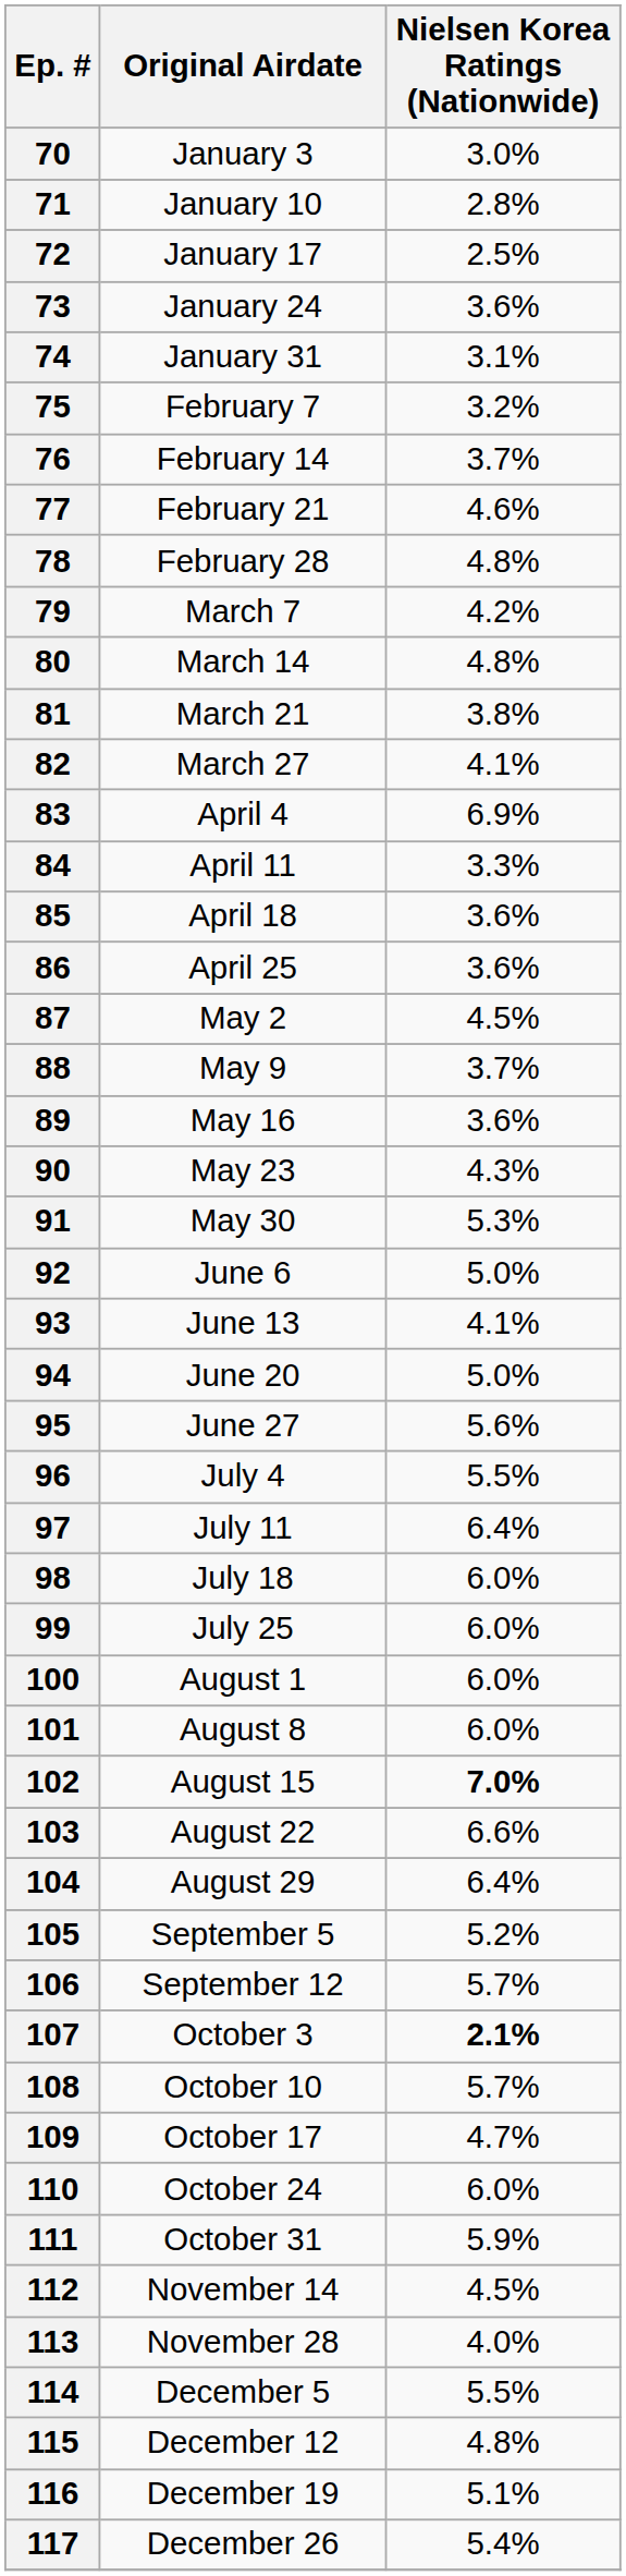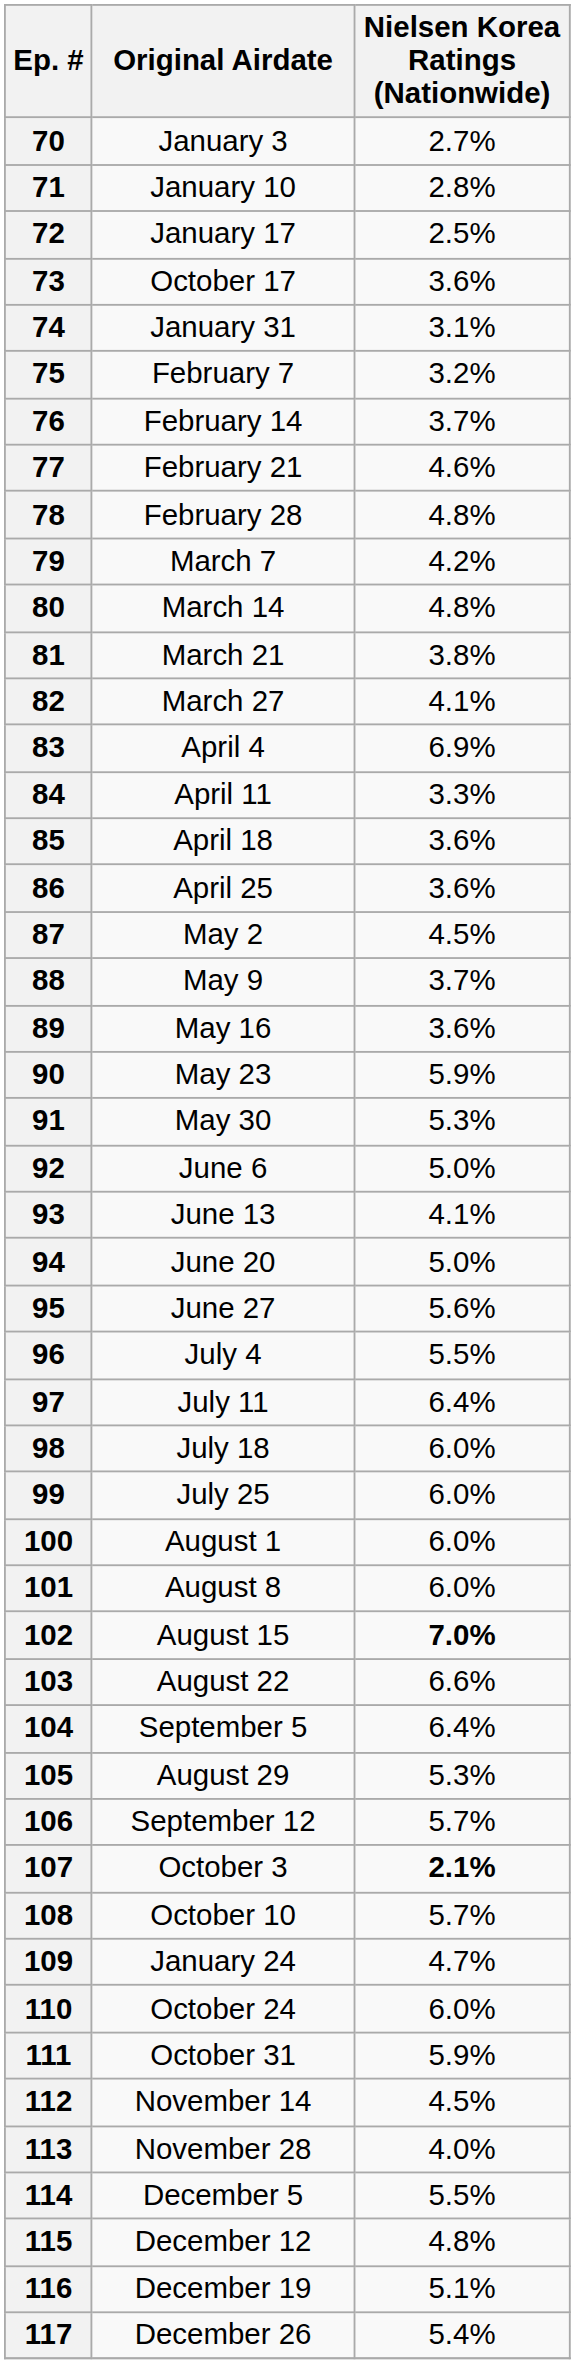70 | Nielsen Korea Ratings (Nationwide): 3.0% -> 2.7%
73 | Original Airdate: January 24 -> October 17
90 | Nielsen Korea Ratings (Nationwide): 4.3% -> 5.9%
104 | Original Airdate: August 29 -> September 5
105 | Original Airdate: September 5 -> August 29
105 | Nielsen Korea Ratings (Nationwide): 5.2% -> 5.3%
109 | Original Airdate: October 17 -> January 24
